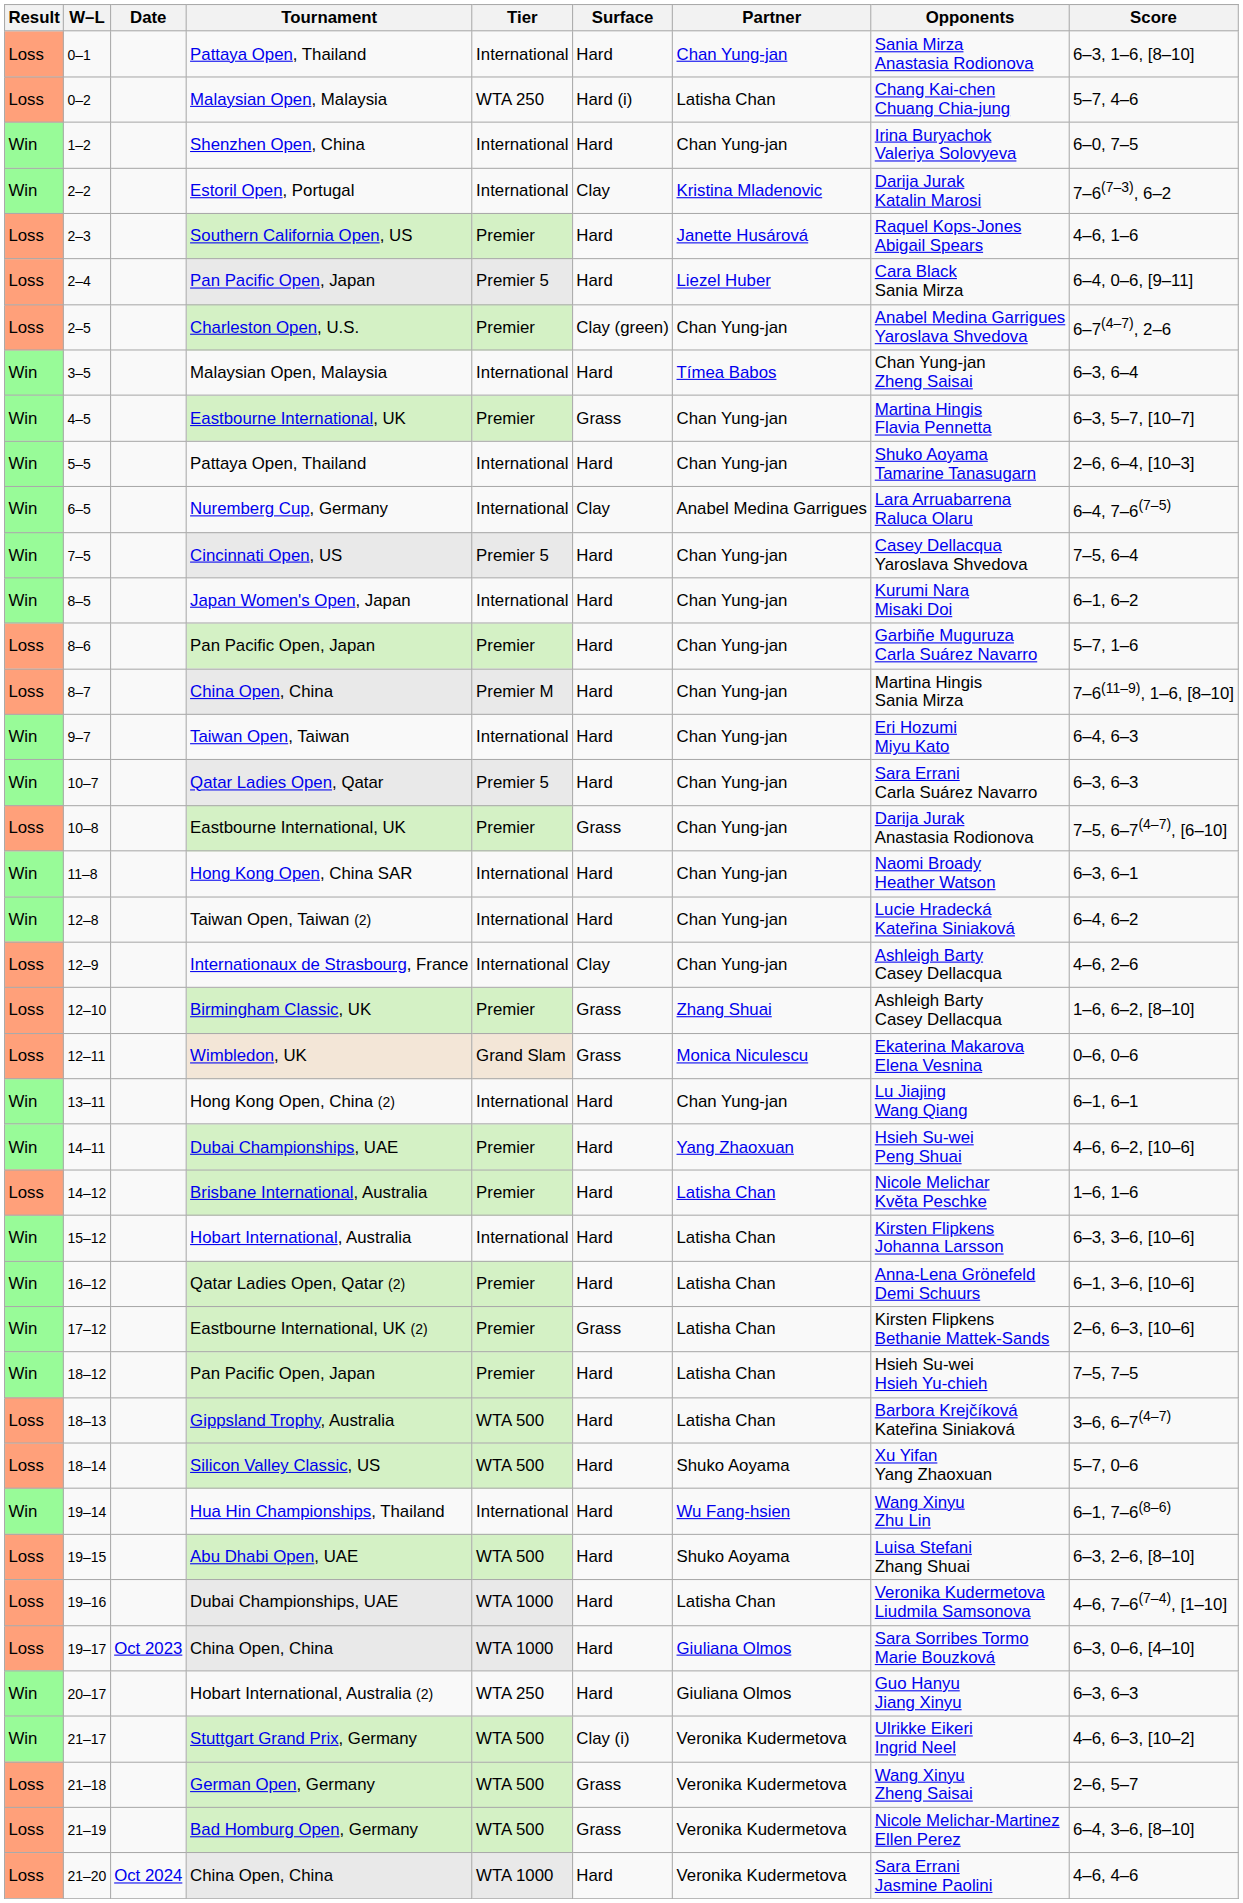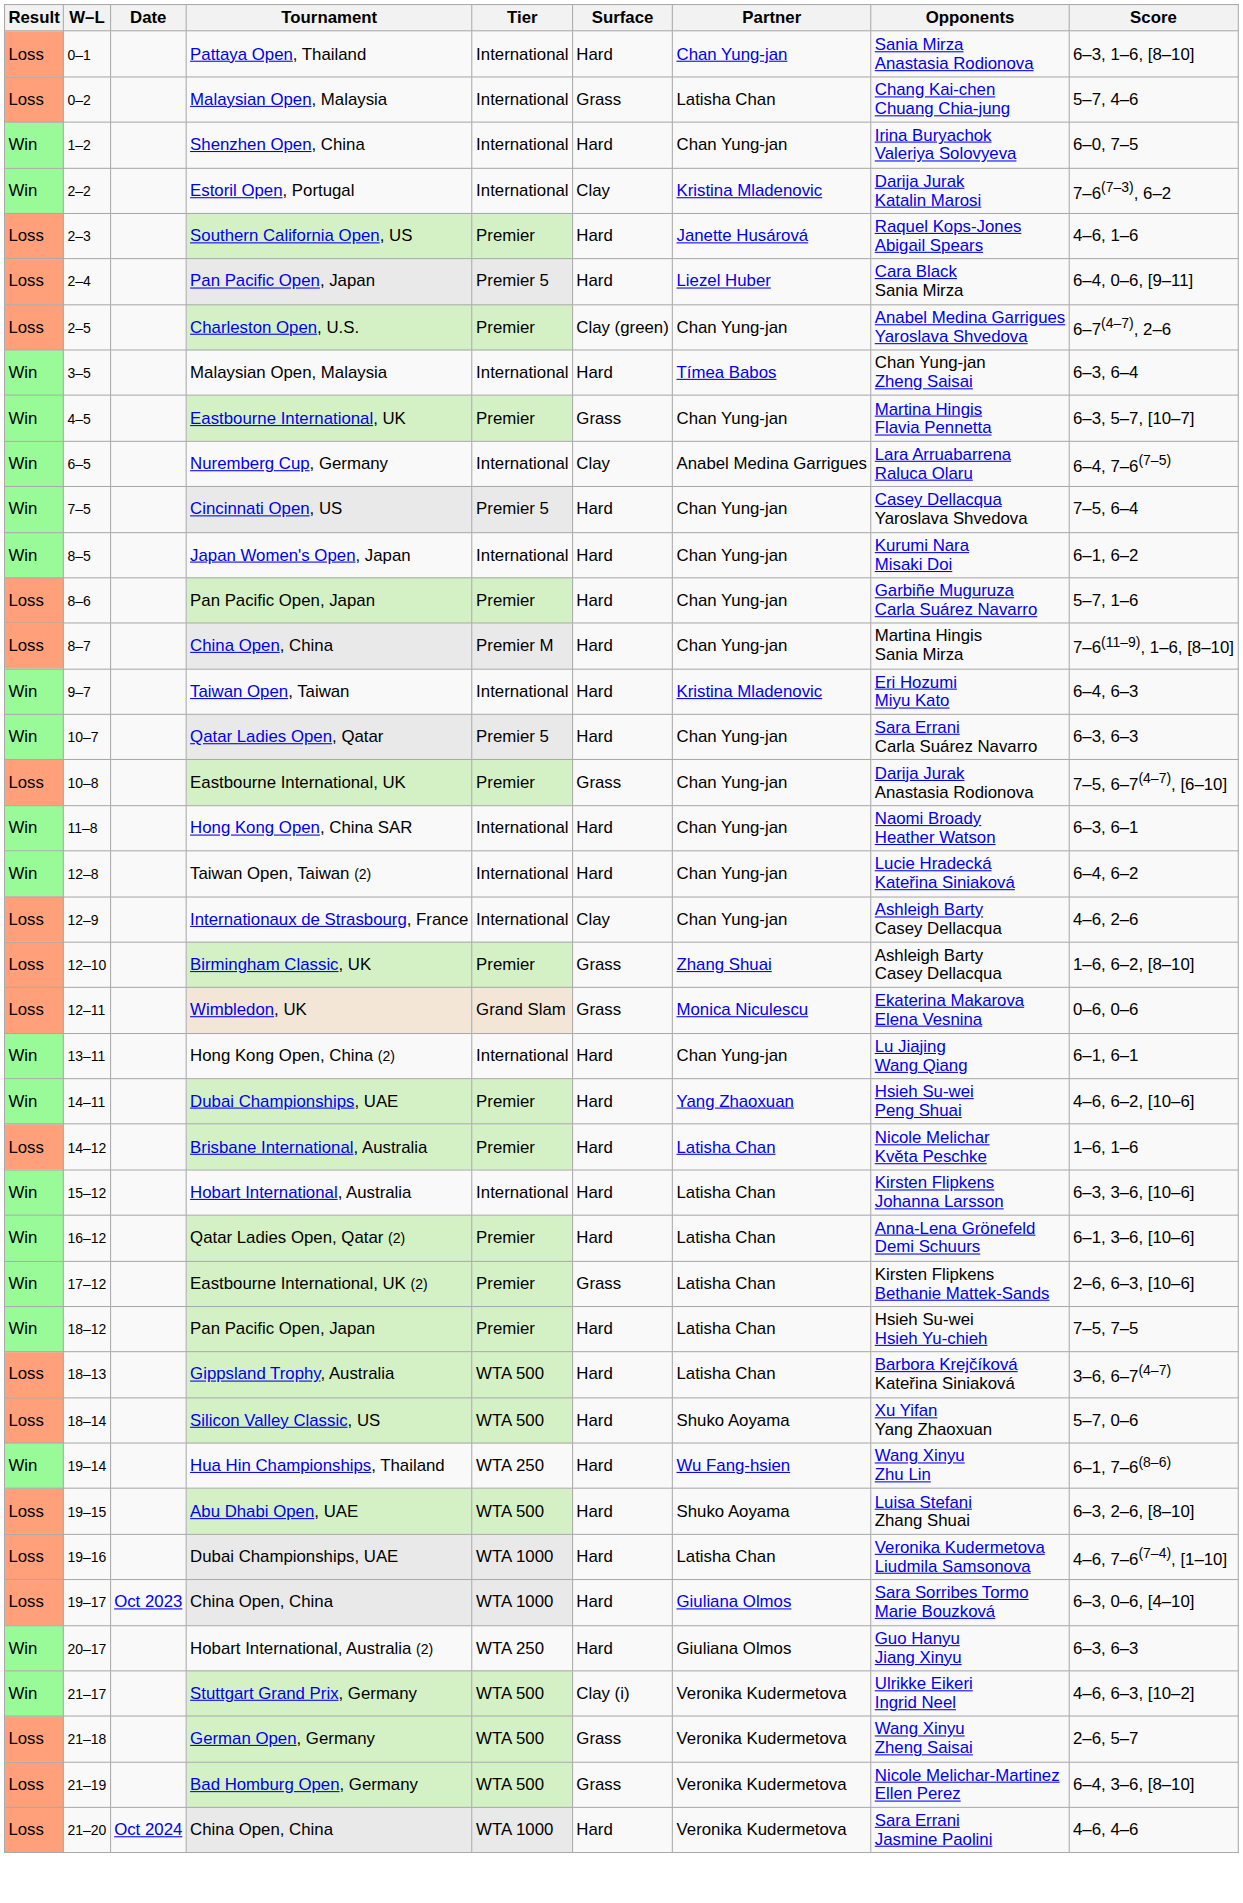0–2 | Tier: WTA 250 -> International
0–2 | Surface: Hard (i) -> Grass
- row: Win | 5–5 | Pattaya Open, Thailand | International | Hard | Chan Yung-jan | Shuko Aoyama Tamarine Tanasugarn | 2–6, 6–4, [10–3]
9–7 | Partner: Chan Yung-jan -> Kristina Mladenovic
19–14 | Tier: International -> WTA 250
